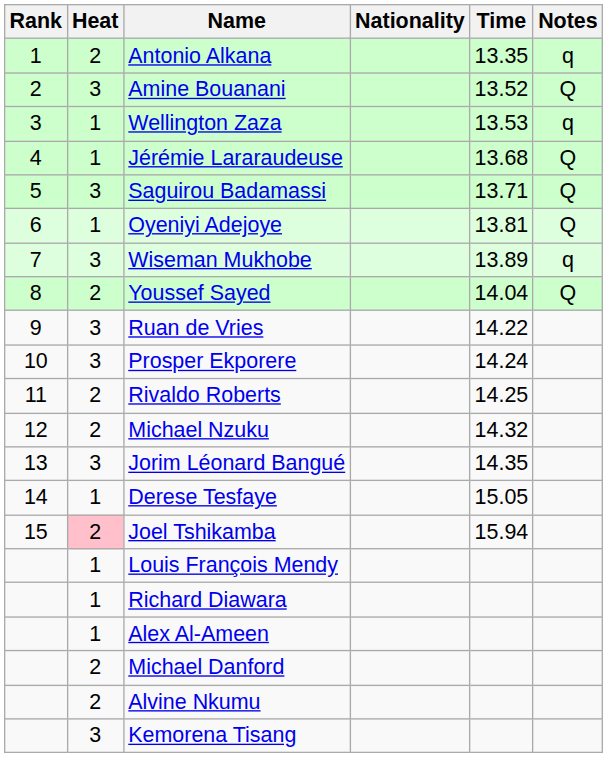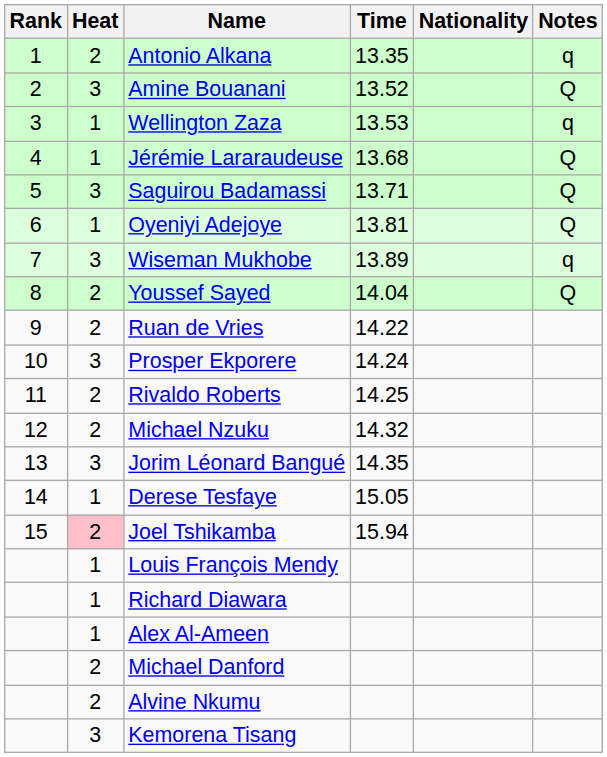columns swapped: Nationality <-> Time
Ruan de Vries | Heat: 3 -> 2
